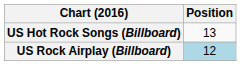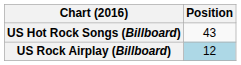US Hot Rock Songs (Billboard) | Position: 13 -> 43
